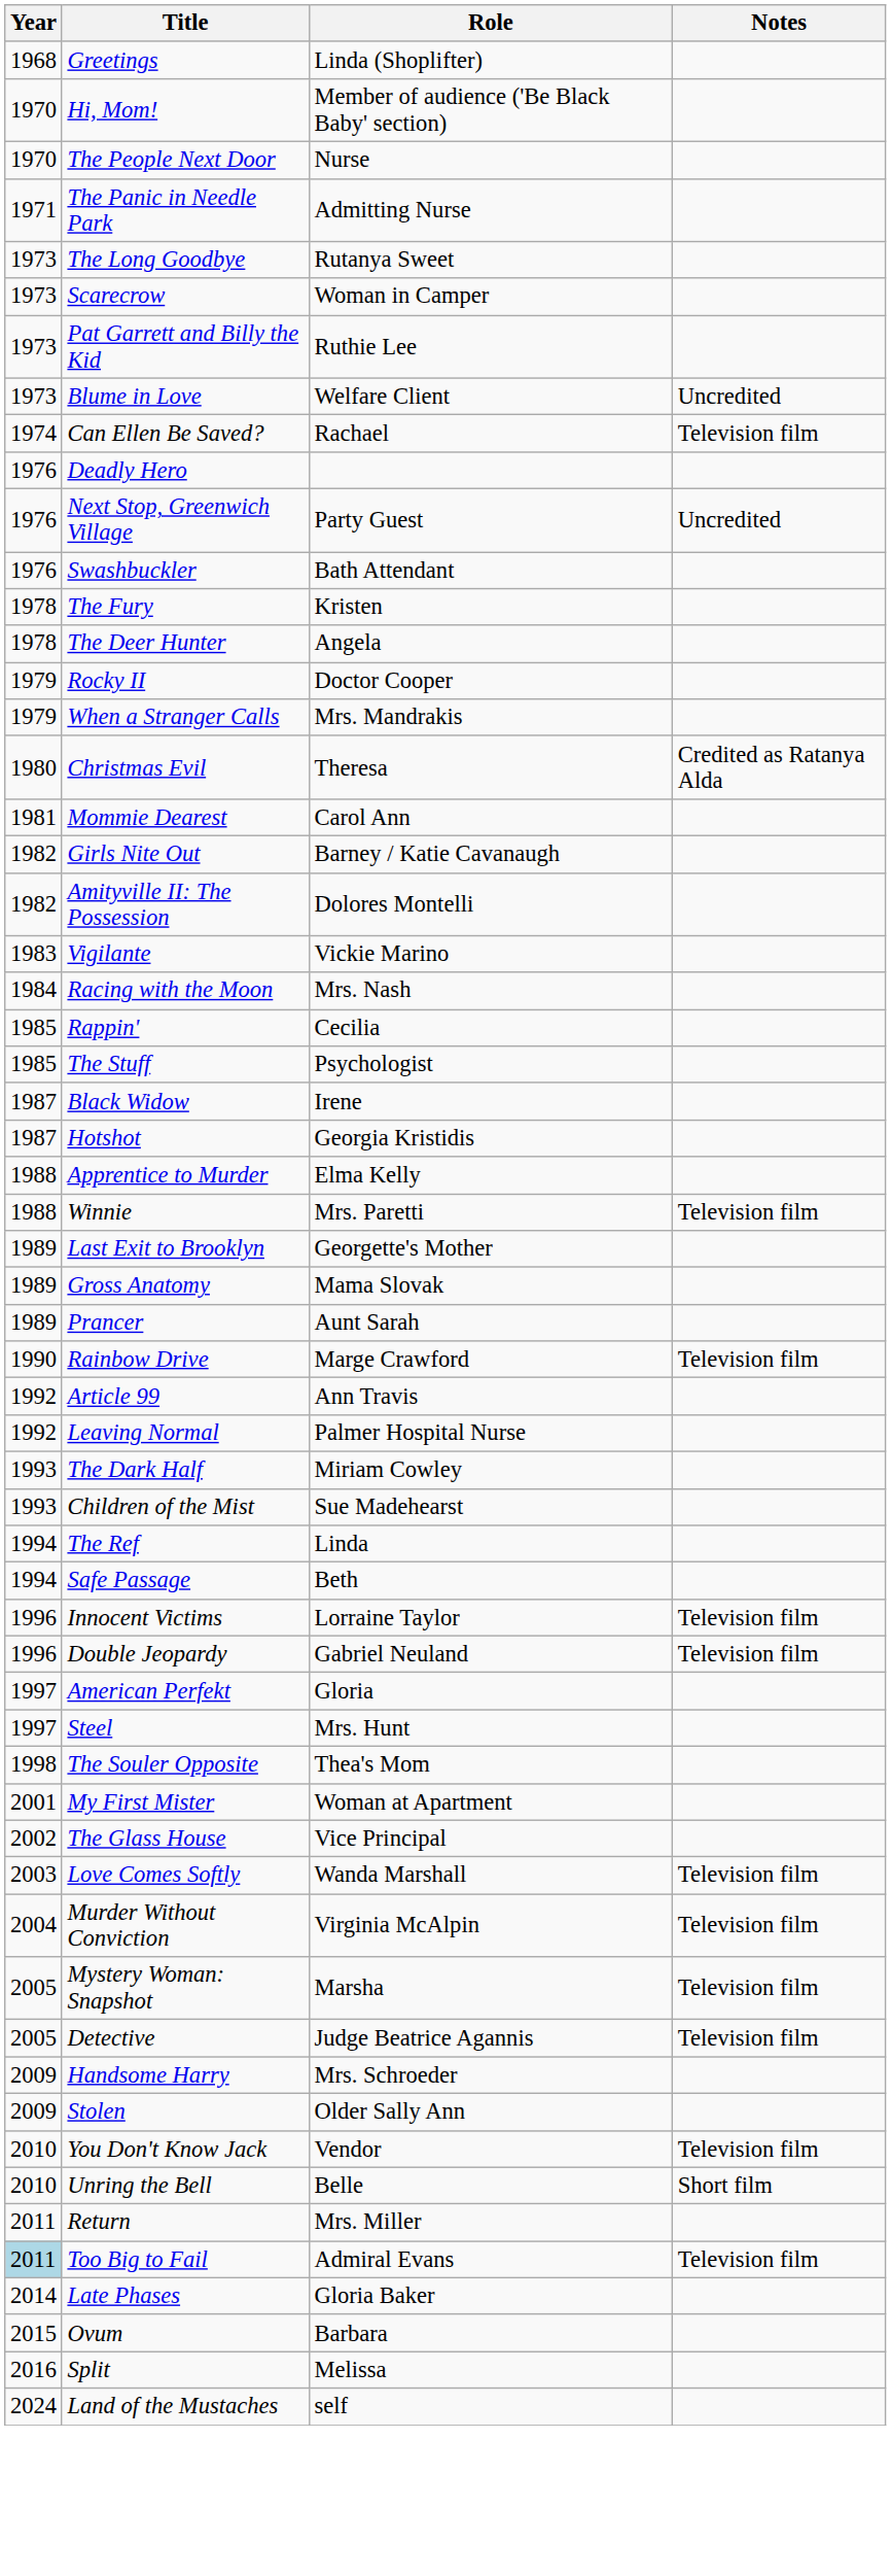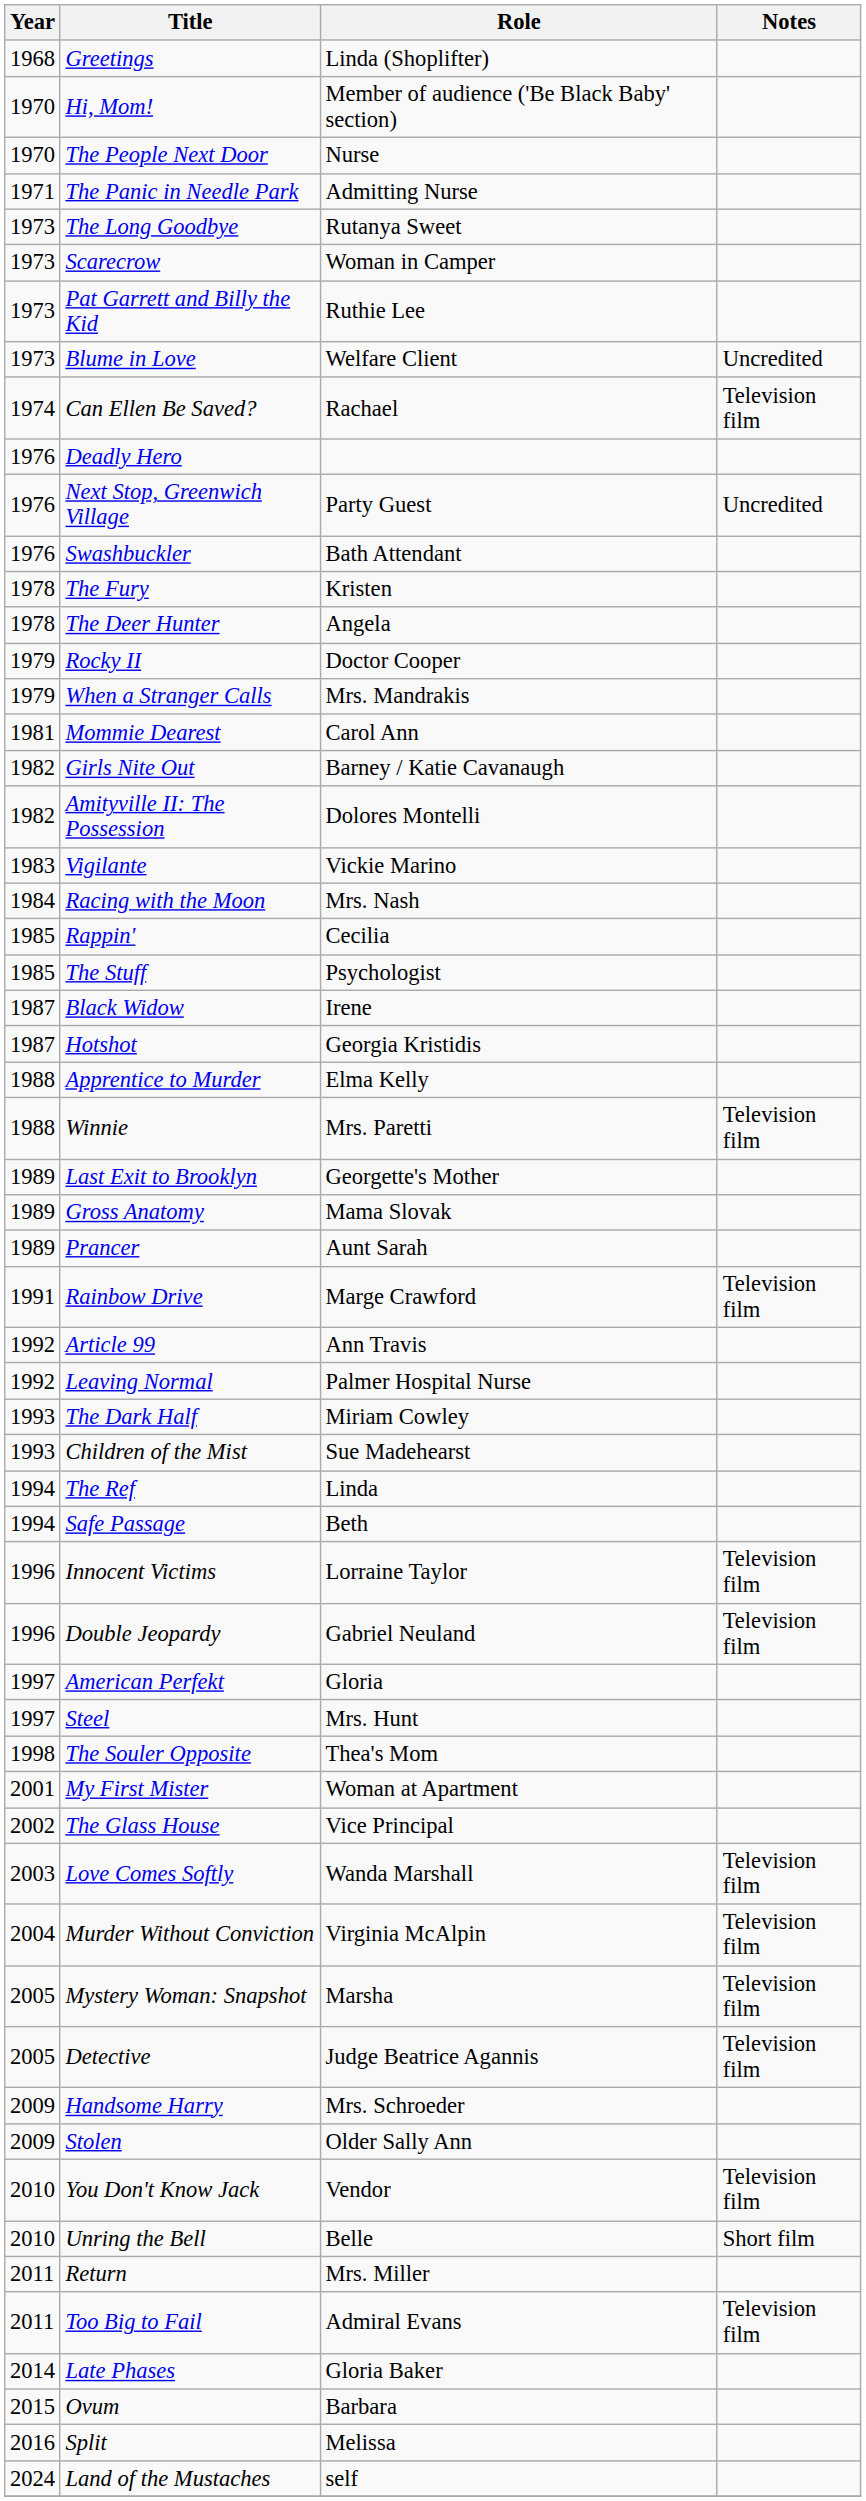- row: 1980 | Christmas Evil | Theresa | Credited as Ratanya Alda
Rainbow Drive | Year: 1990 -> 1991
Too Big to Fail | Year: lightblue background -> no background
